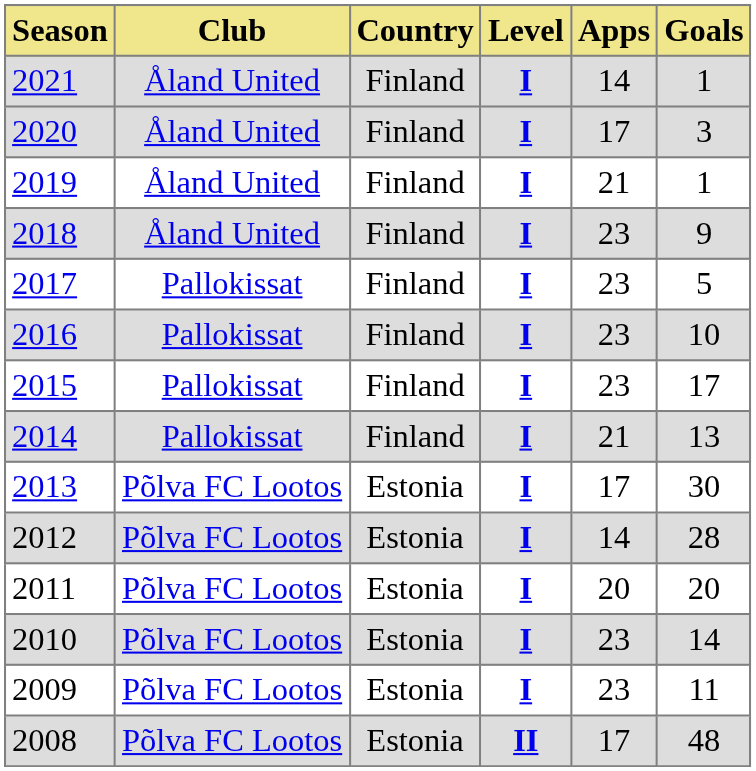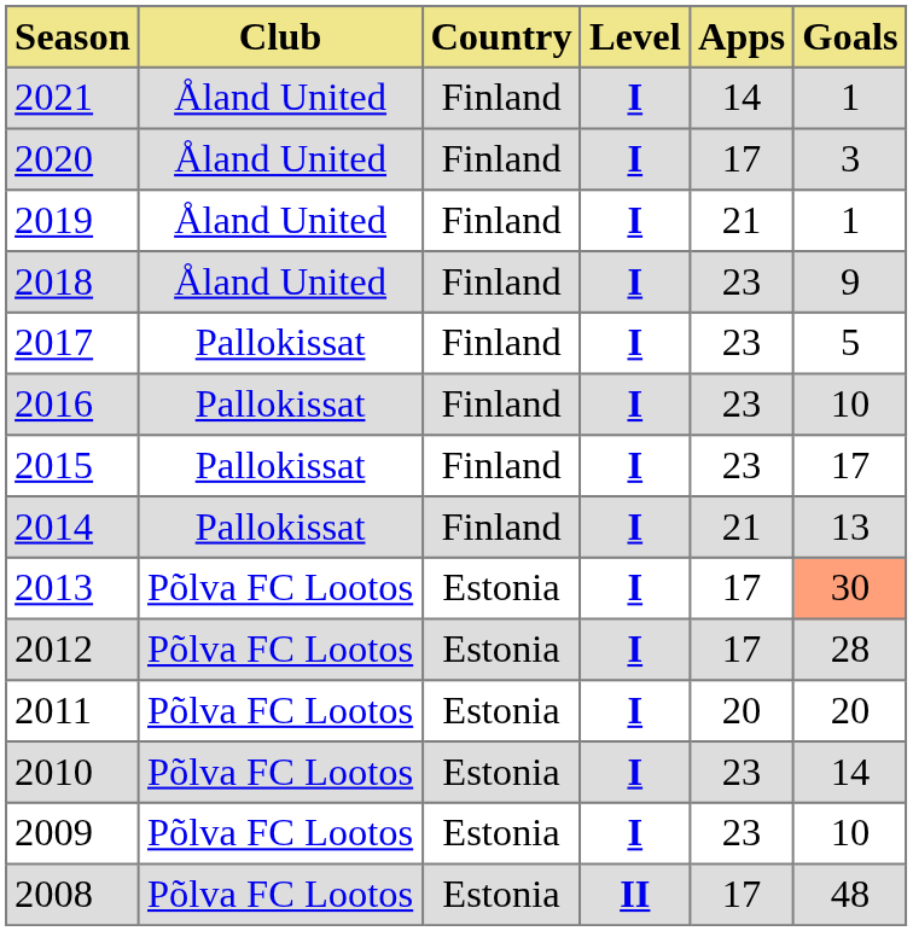2013 | Goals: no background -> lightsalmon background
2012 | Apps: 14 -> 17
2009 | Goals: 11 -> 10
